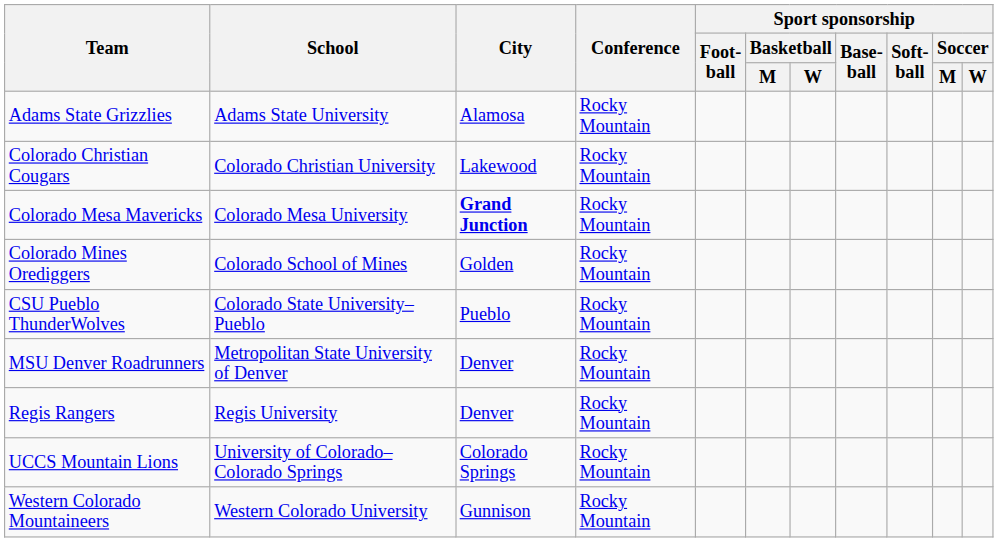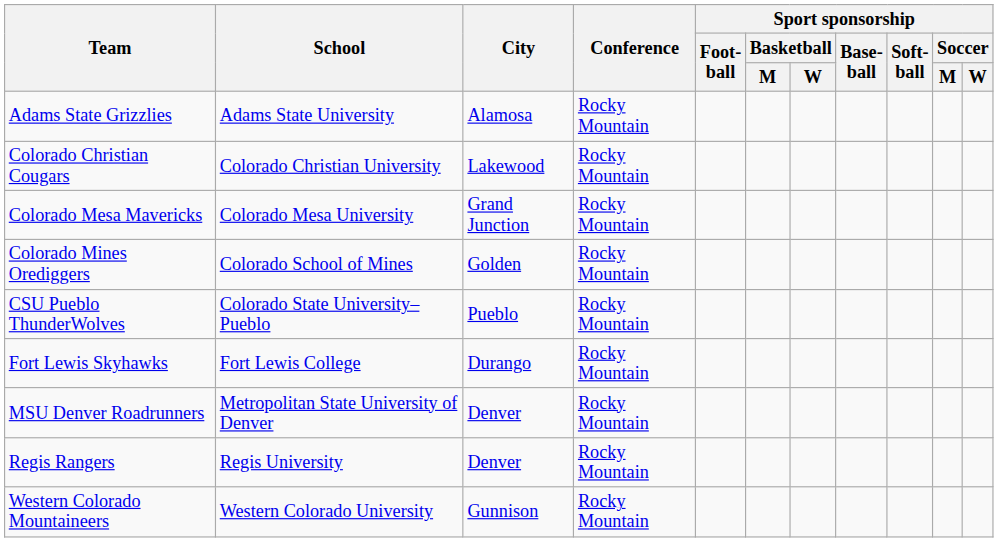Colorado Mesa Mavericks | City: bold -> normal
+ row: Fort Lewis Skyhawks | Fort Lewis College | Durango | Rocky Mountain
- row: UCCS Mountain Lions | University of Colorado–Colorado Springs | Colorado Springs | Rocky Mountain
